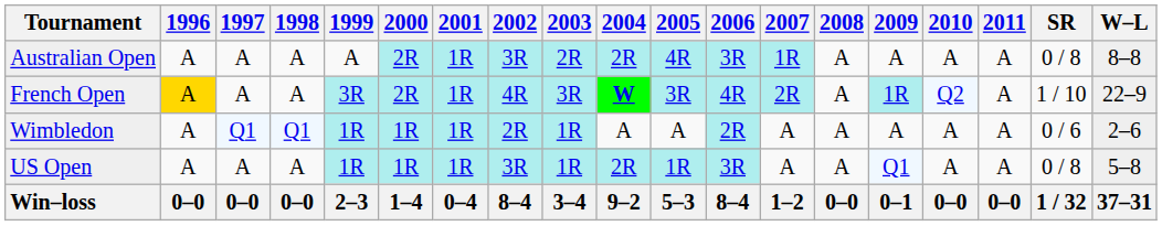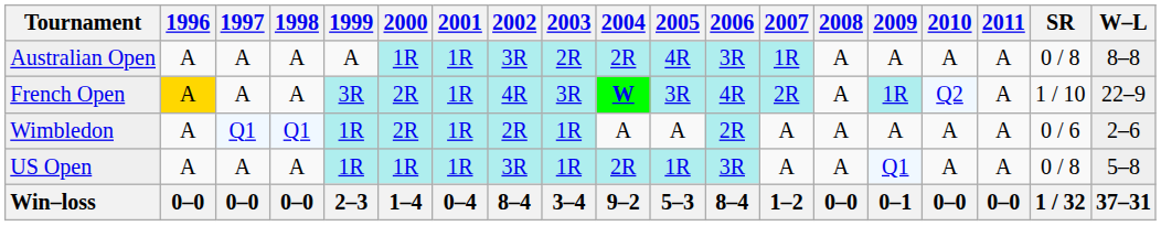Australian Open | 2000: 2R -> 1R
Wimbledon | 2000: 1R -> 2R
